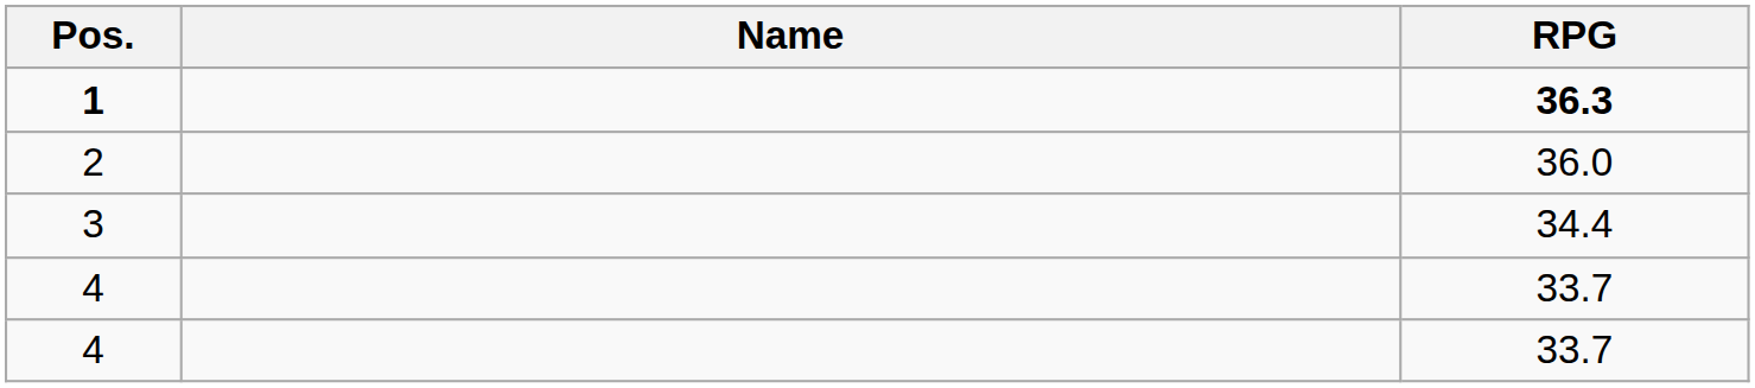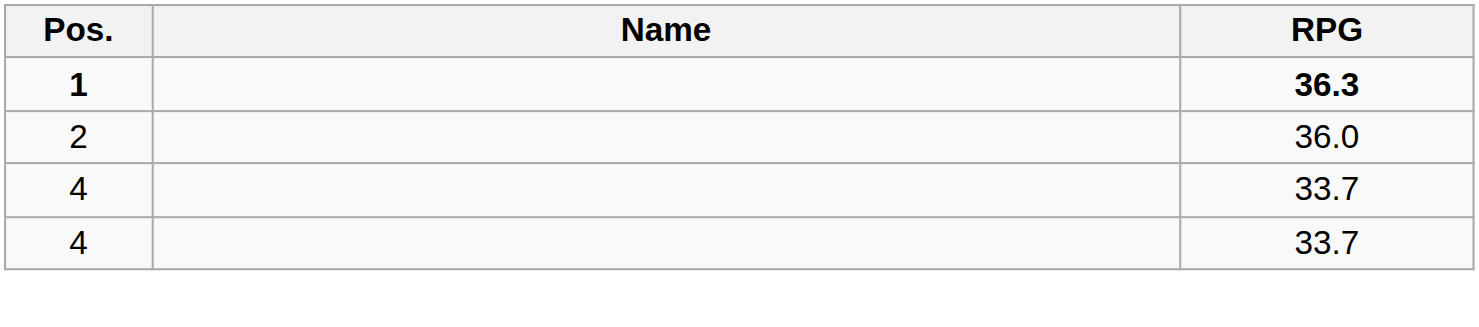- row: 3 | 34.4
